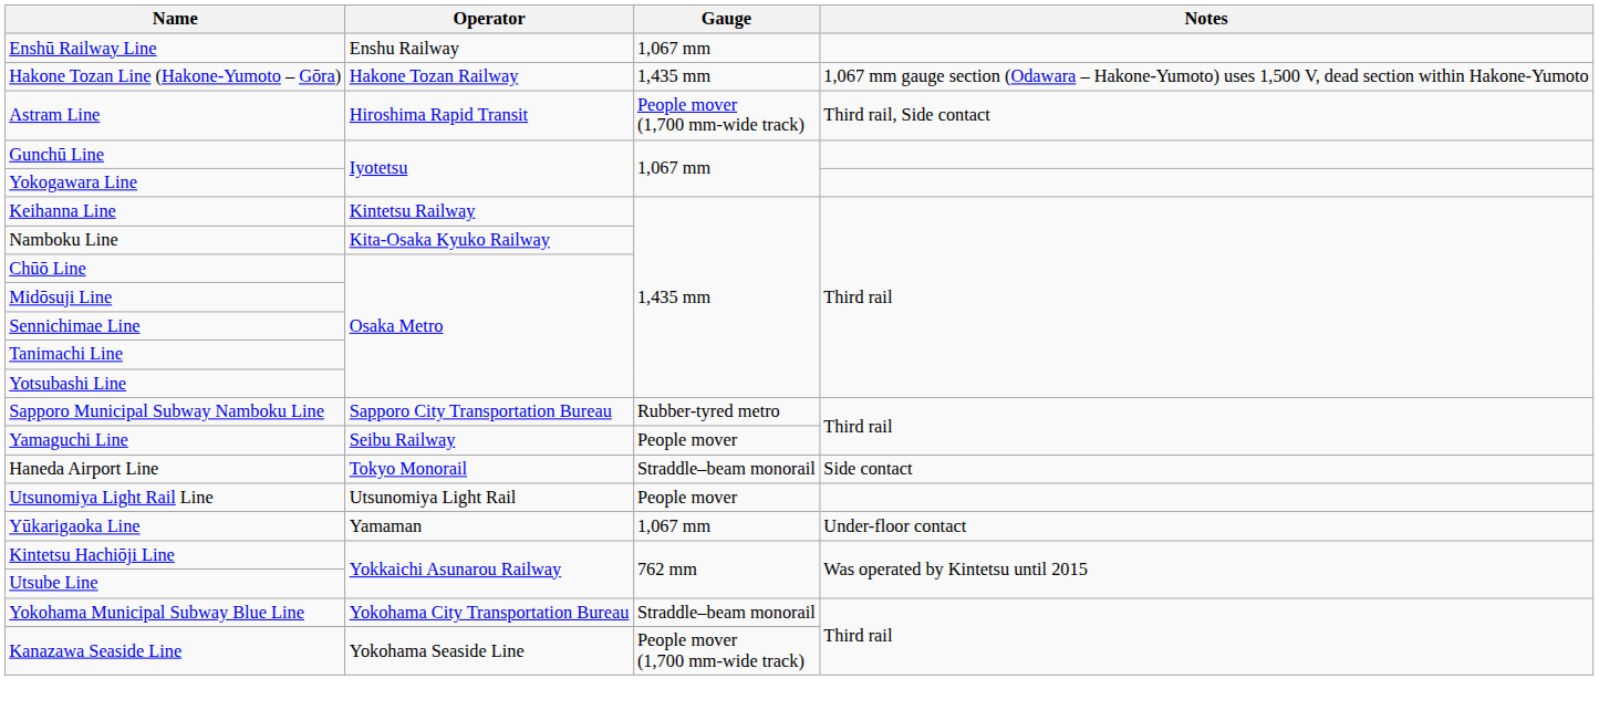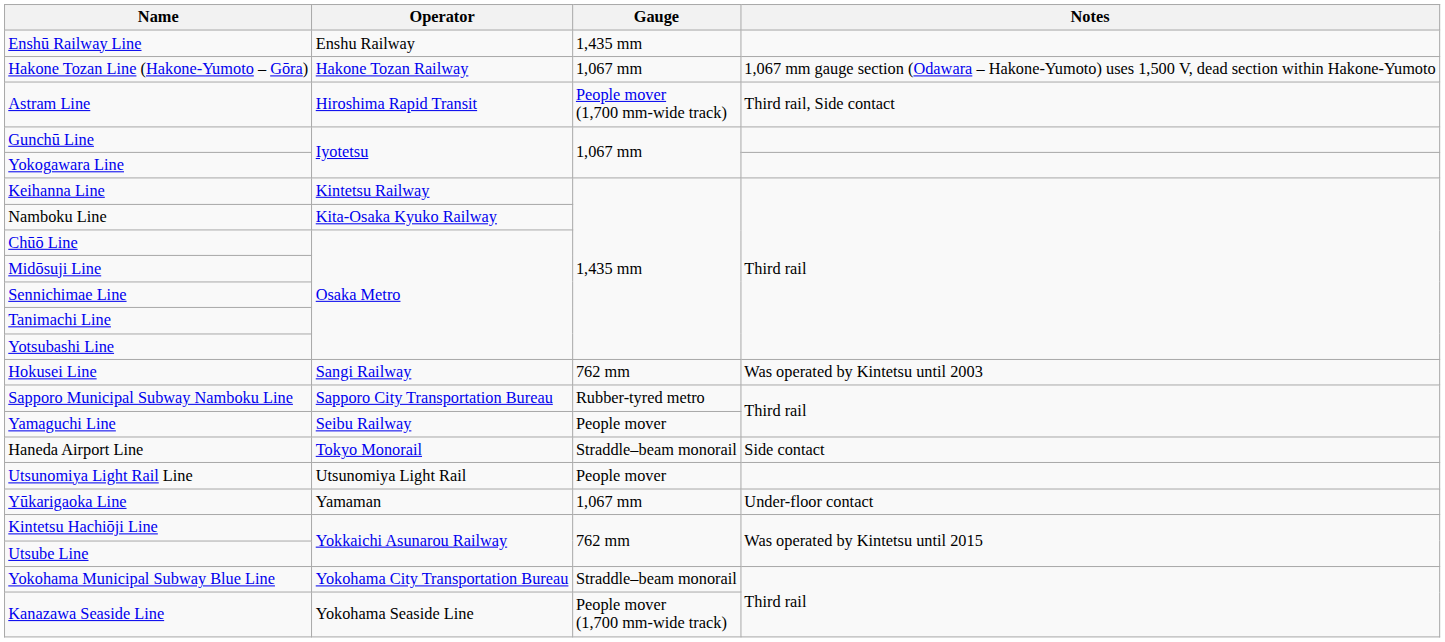Enshū Railway Line | Gauge: 1,067 mm -> 1,435 mm
Hakone Tozan Line (Hakone-Yumoto – Gōra) | Gauge: 1,435 mm -> 1,067 mm
+ row: Hokusei Line | Sangi Railway | 762 mm | Was operated by Kintetsu until 2003
